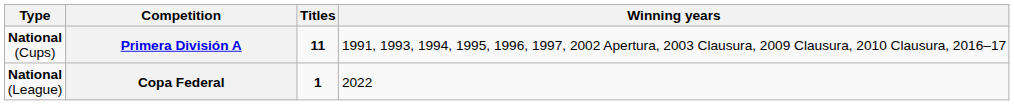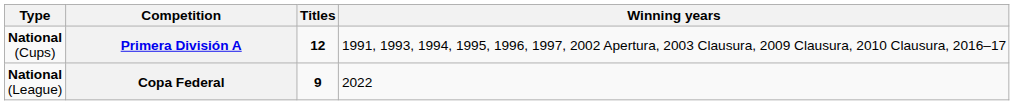Primera División A | Titles: 11 -> 12
Copa Federal | Titles: 1 -> 9
